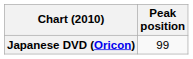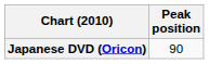Japanese DVD (Oricon) | Peak position: 99 -> 90
